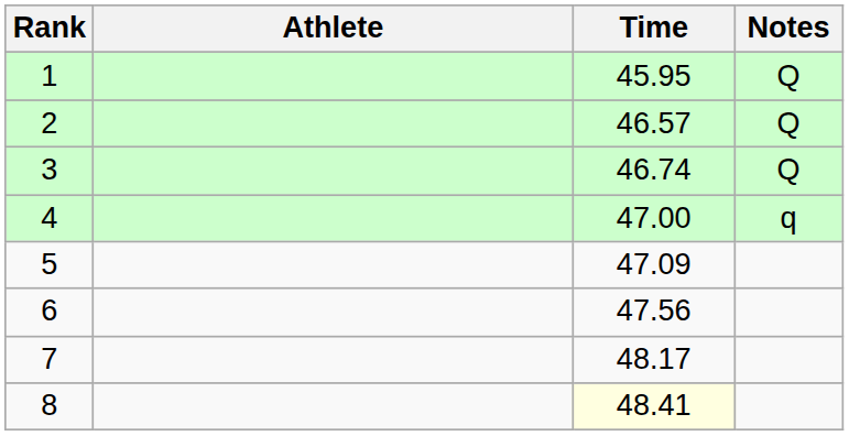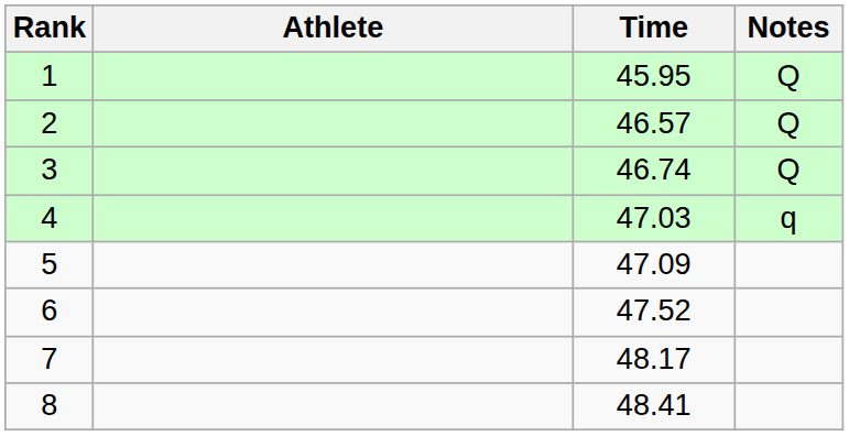4 | Time: 47.00 -> 47.03
6 | Time: 47.56 -> 47.52
8 | Time: lightyellow background -> no background
